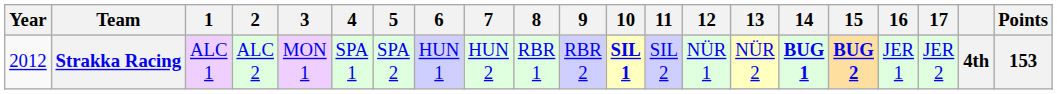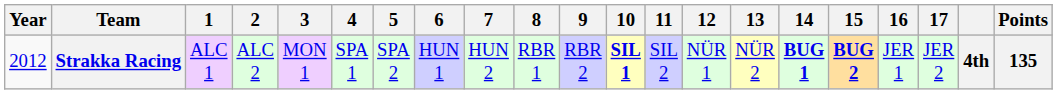Strakka Racing | Points: 153 -> 135
